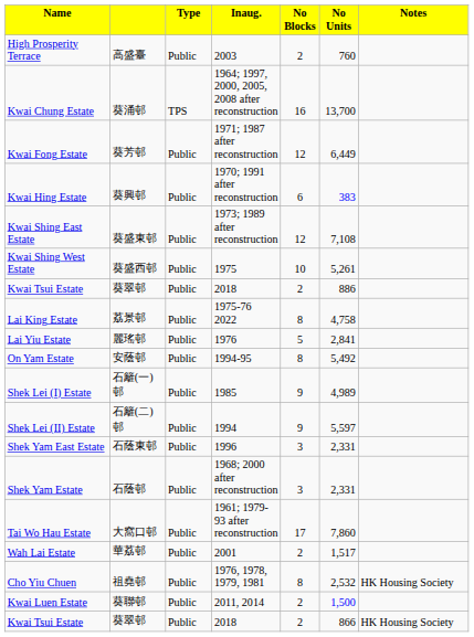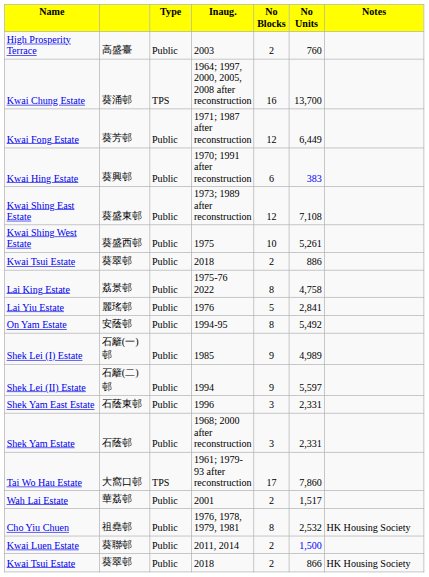Tai Wo Hau Estate | column 3: Public -> TPS
